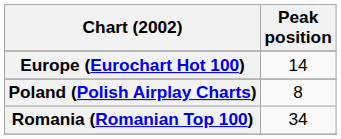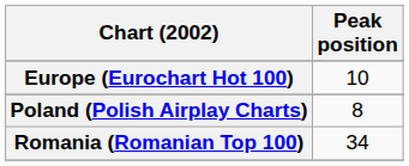Europe (Eurochart Hot 100) | Peak position: 14 -> 10
